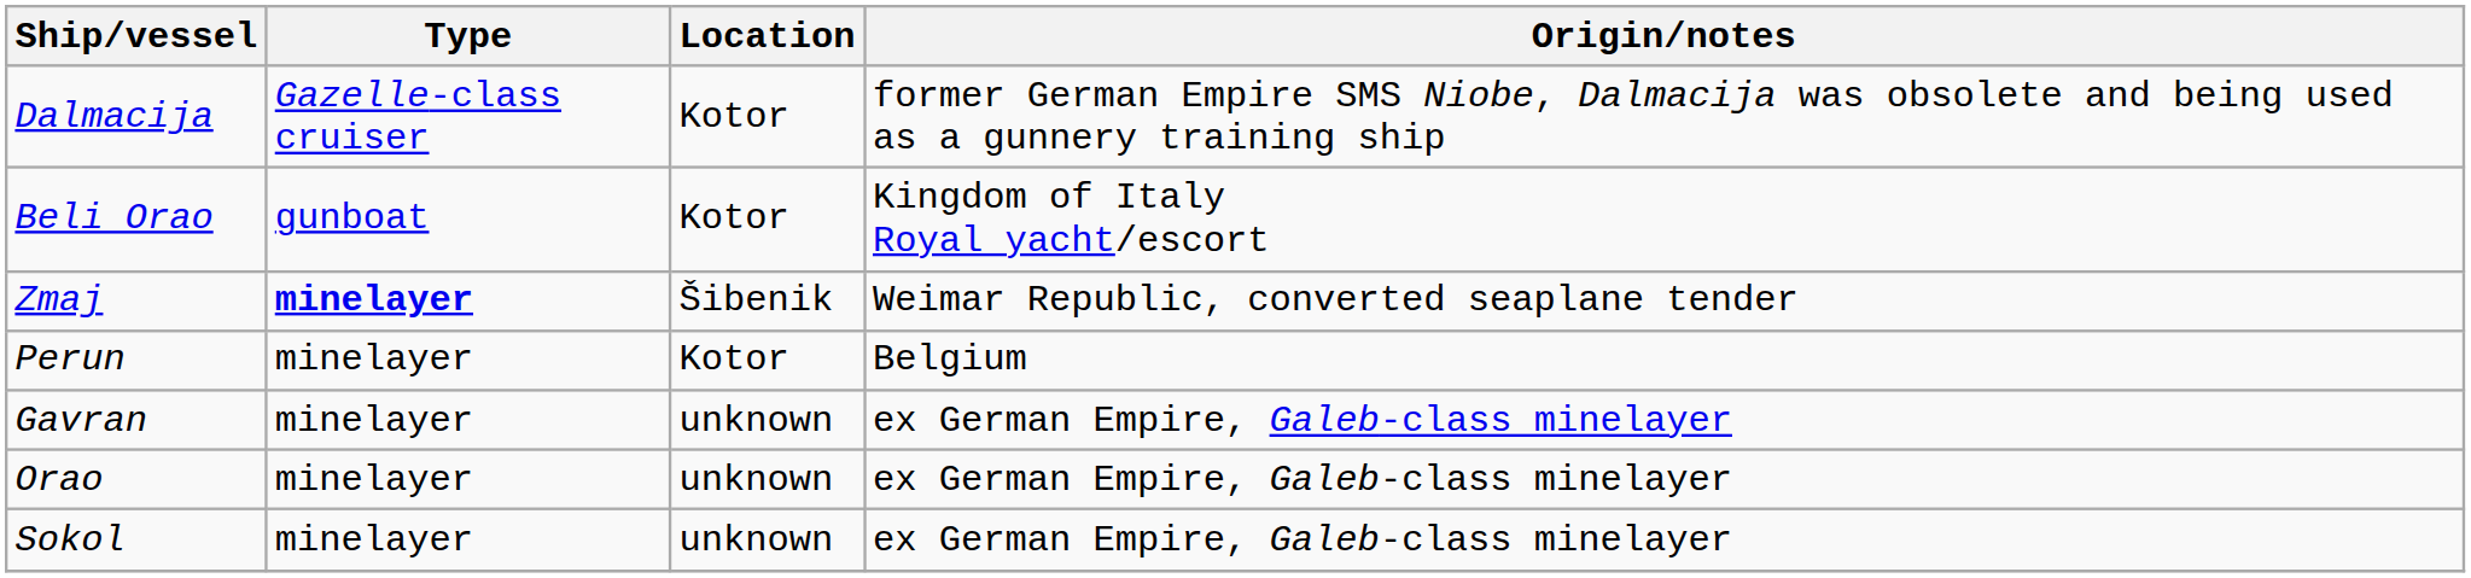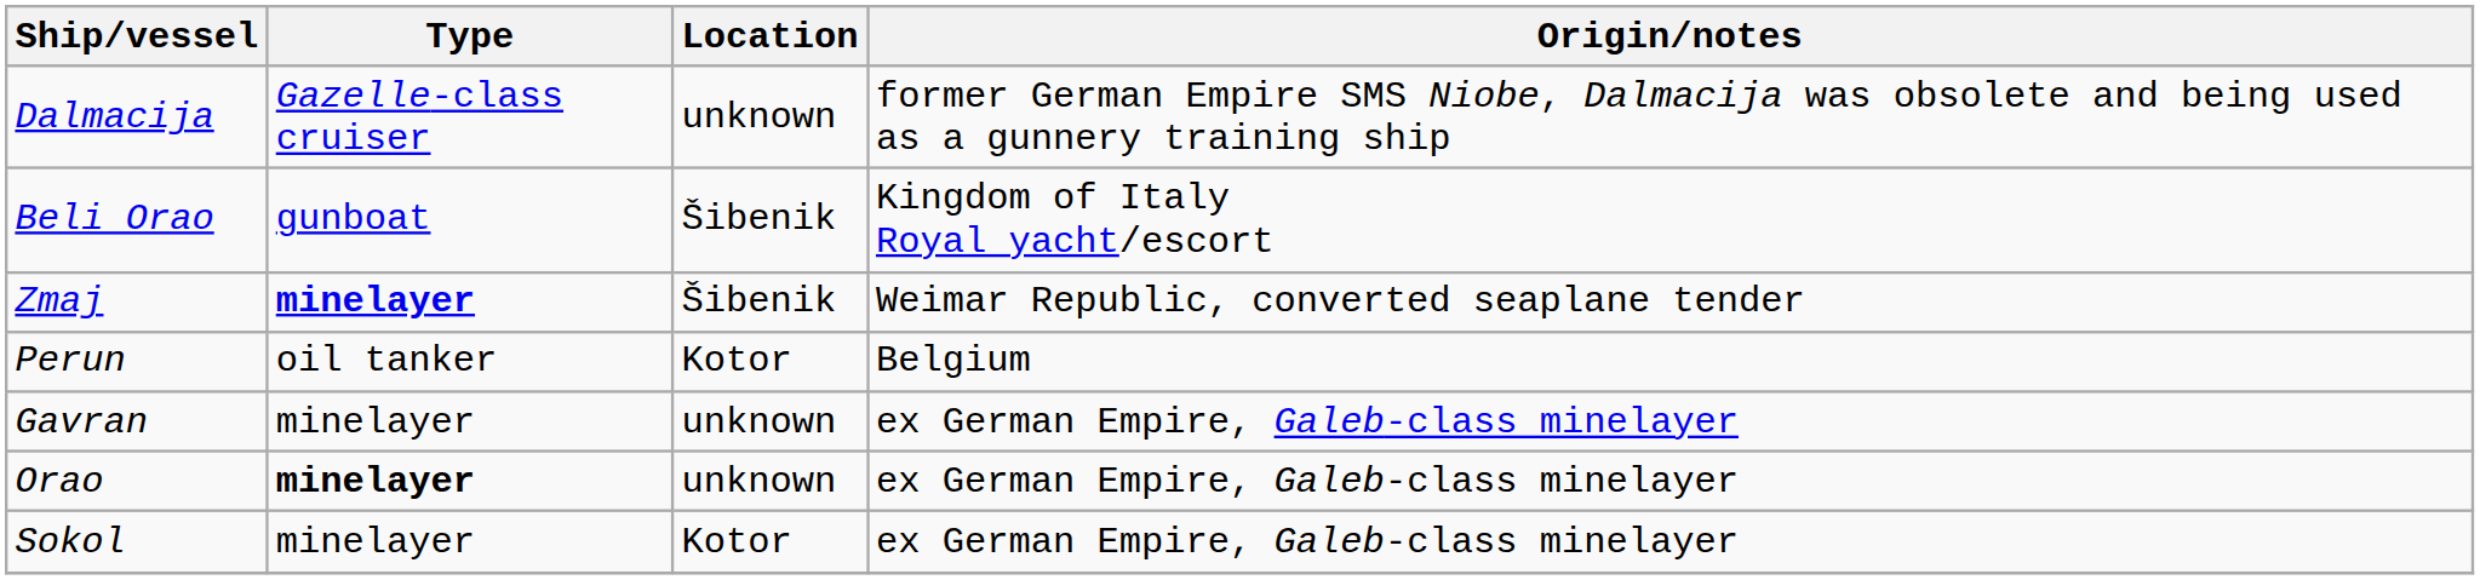Dalmacija | Location: Kotor -> unknown
Beli Orao | Location: Kotor -> Šibenik
Perun | Type: minelayer -> oil tanker
Orao | Type: normal -> bold
Sokol | Location: unknown -> Kotor
